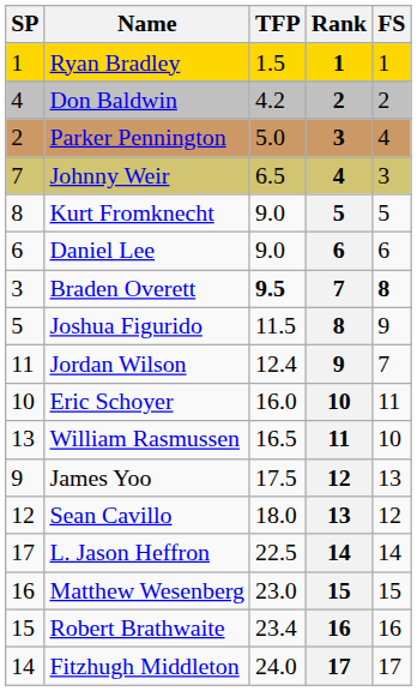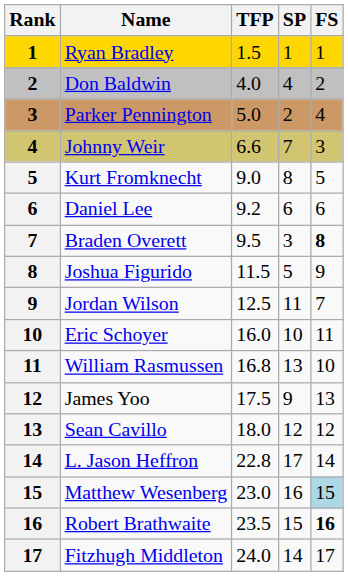columns swapped: Rank <-> SP
Don Baldwin | TFP: 4.2 -> 4.0
Johnny Weir | TFP: 6.5 -> 6.6
Daniel Lee | TFP: 9.0 -> 9.2
Braden Overett | TFP: bold -> normal
Jordan Wilson | TFP: 12.4 -> 12.5
William Rasmussen | TFP: 16.5 -> 16.8
L. Jason Heffron | TFP: 22.5 -> 22.8
Matthew Wesenberg | FS: no background -> lightblue background
Robert Brathwaite | TFP: 23.4 -> 23.5
Robert Brathwaite | FS: normal -> bold
